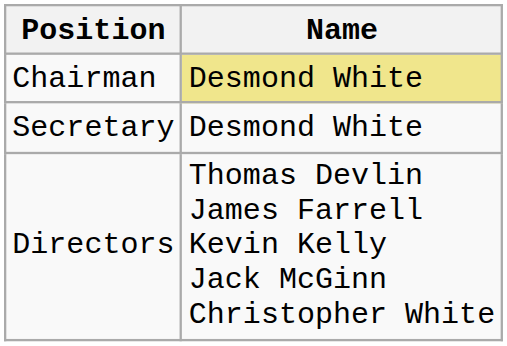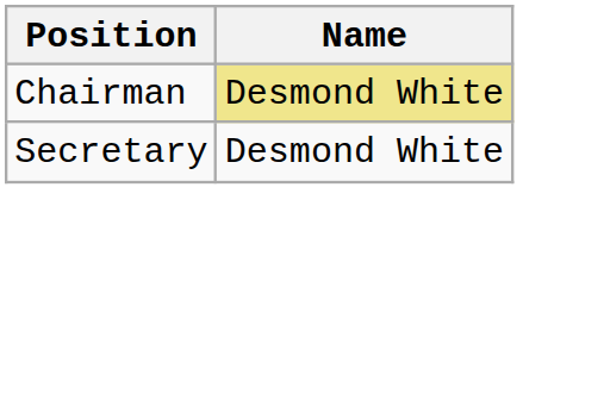- row: Directors | Thomas Devlin James Farrell Kevin Kelly Jack McGinn Christopher White
